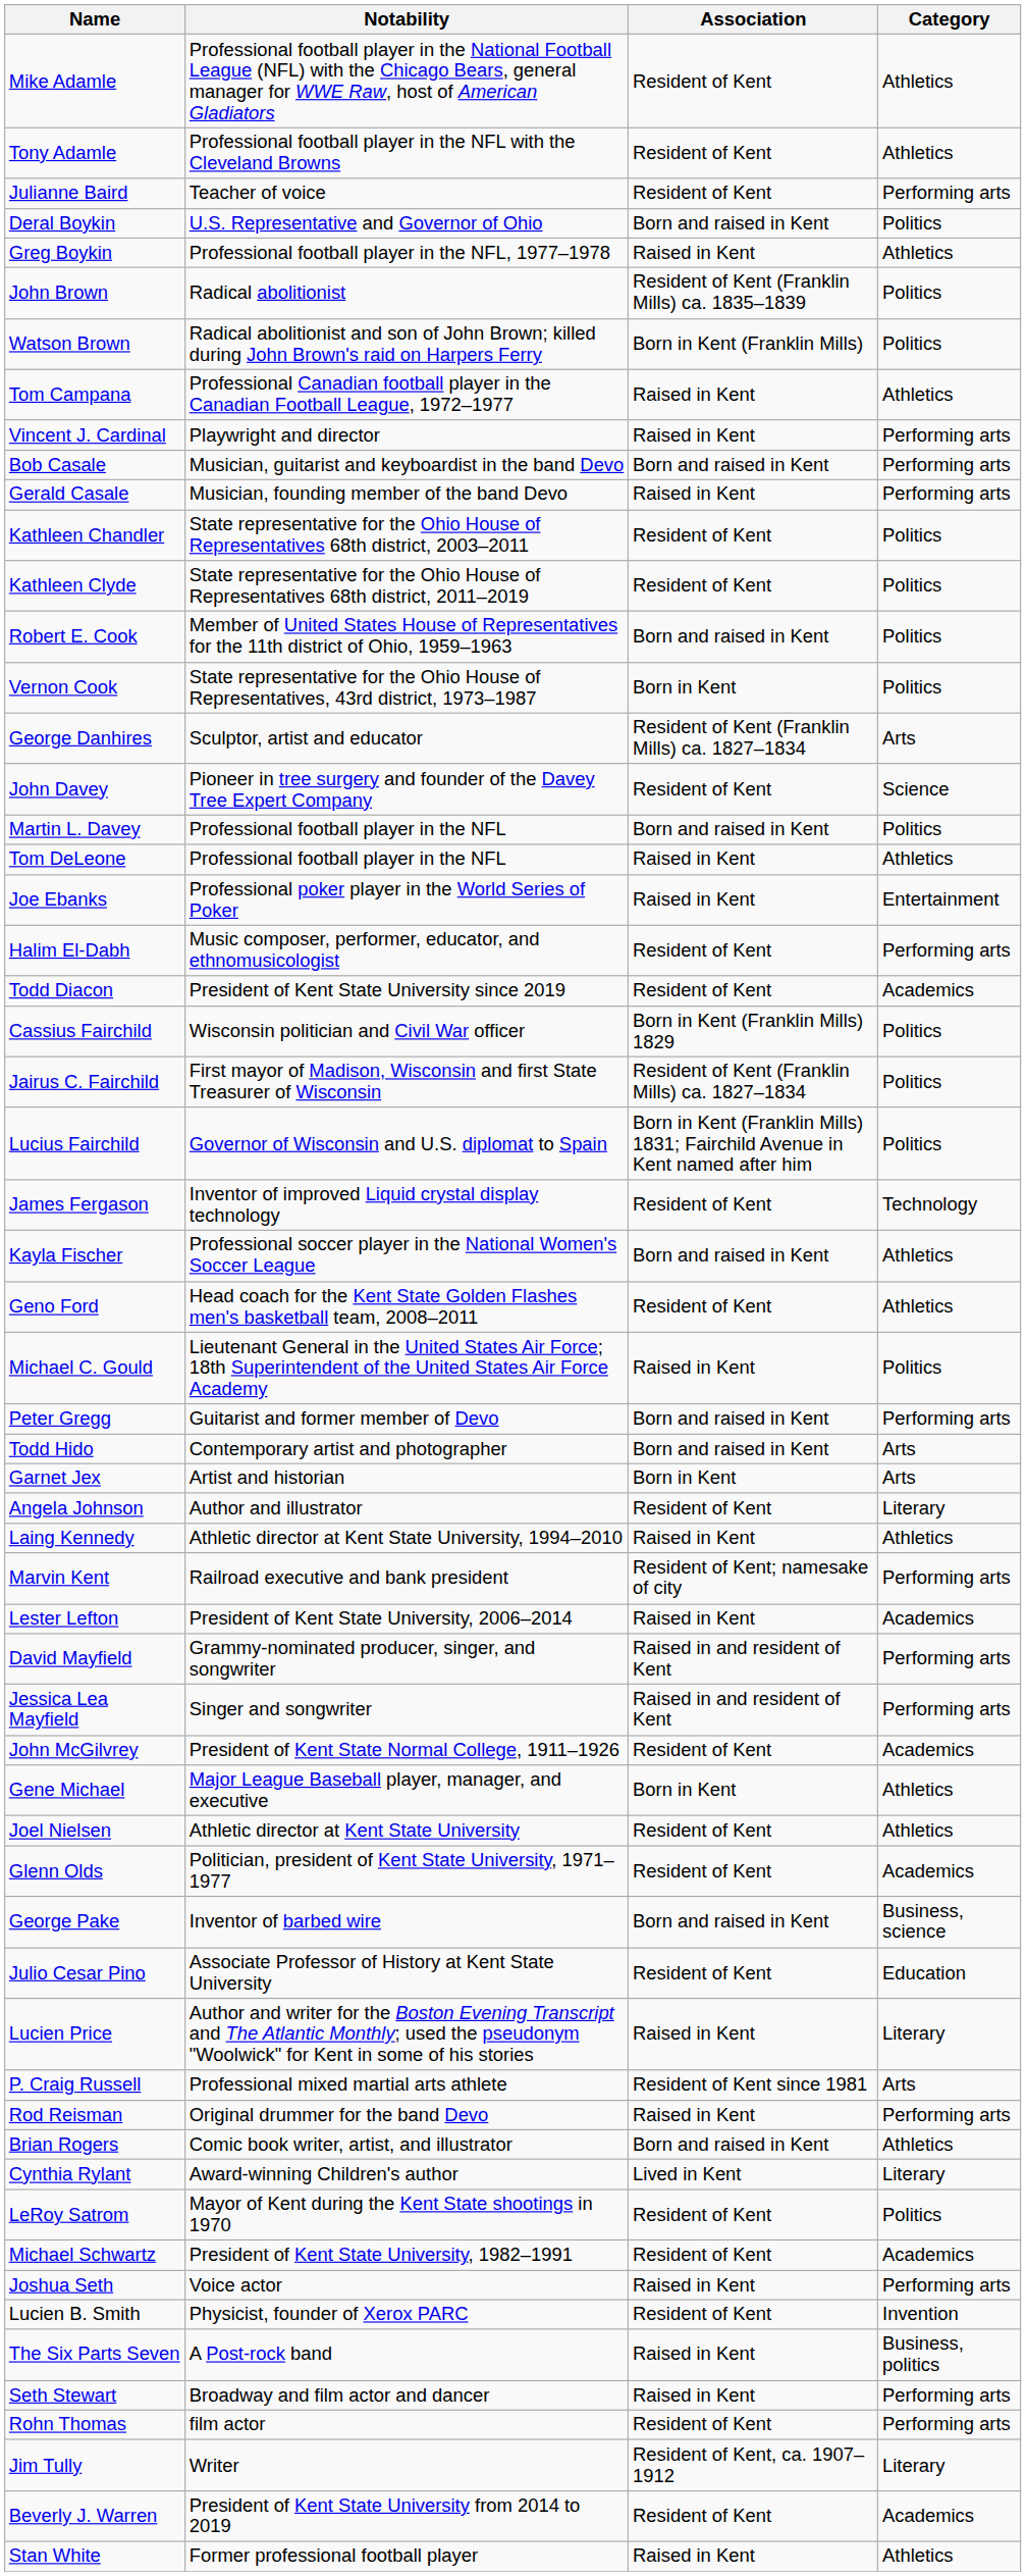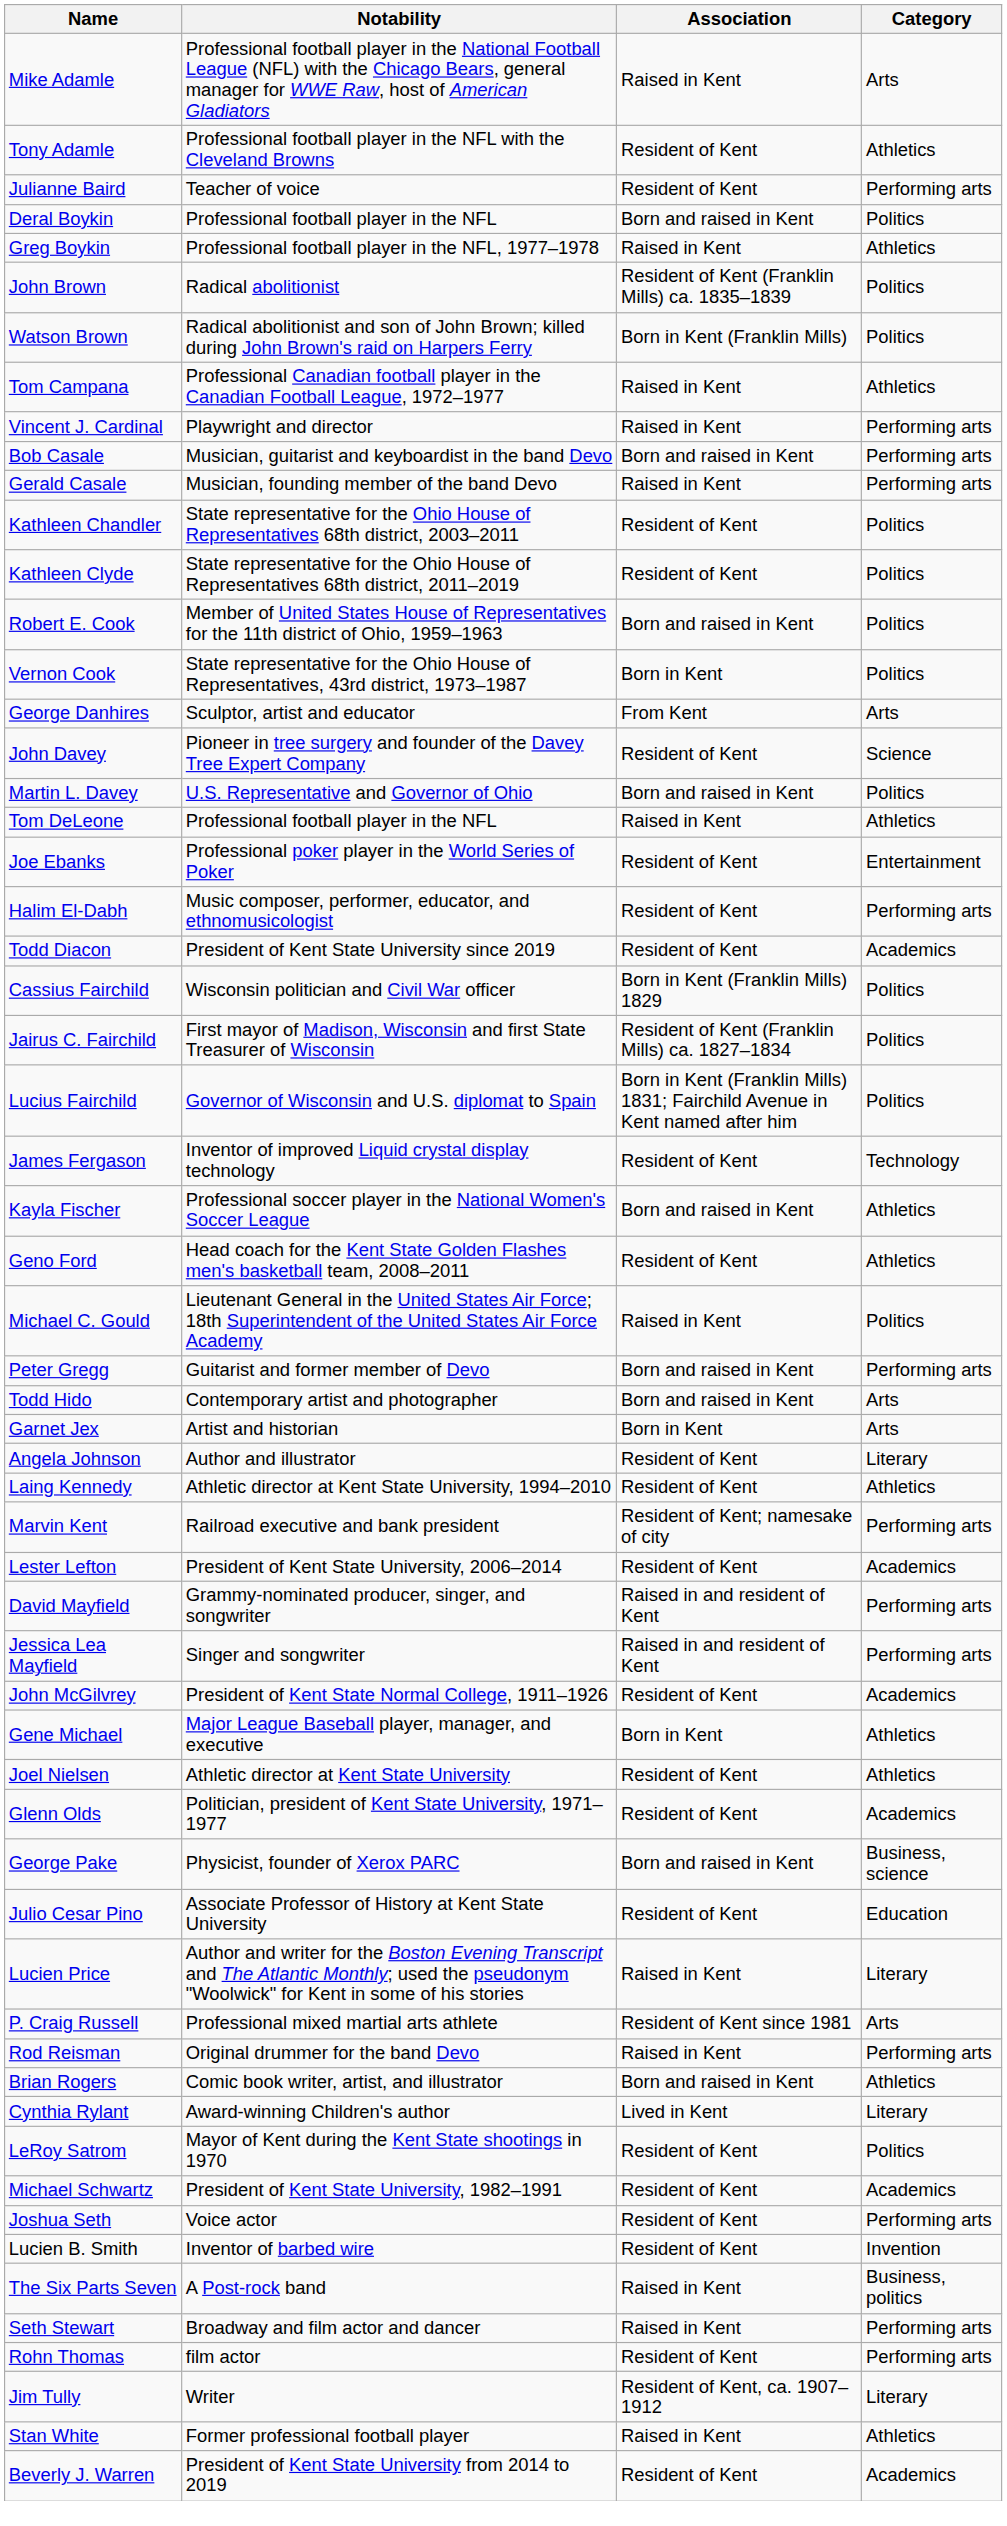Mike Adamle | Association: Resident of Kent -> Raised in Kent
Mike Adamle | Category: Athletics -> Arts
Deral Boykin | Notability: U.S. Representative and Governor of Ohio -> Professional football player in the NFL
George Danhires | Association: Resident of Kent (Franklin Mills) ca. 1827–1834 -> From Kent
Martin L. Davey | Notability: Professional football player in the NFL -> U.S. Representative and Governor of Ohio
Joe Ebanks | Association: Raised in Kent -> Resident of Kent
Laing Kennedy | Association: Raised in Kent -> Resident of Kent
Lester Lefton | Association: Raised in Kent -> Resident of Kent
George Pake | Notability: Inventor of barbed wire -> Physicist, founder of Xerox PARC
Joshua Seth | Association: Raised in Kent -> Resident of Kent
Lucien B. Smith | Notability: Physicist, founder of Xerox PARC -> Inventor of barbed wire
rows swapped: Beverly J. Warren <-> Stan White
